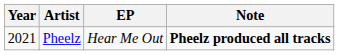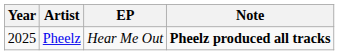Pheelz | Year: 2021 -> 2025
